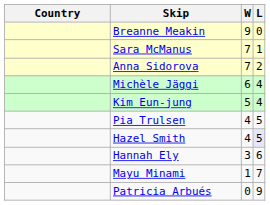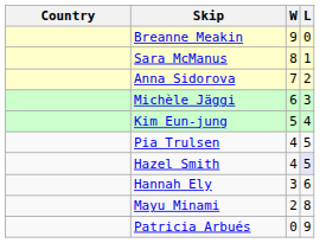Sara McManus | W: 7 -> 8
Michèle Jäggi | L: 4 -> 3
Mayu Minami | W: 1 -> 2
Mayu Minami | L: 7 -> 8
